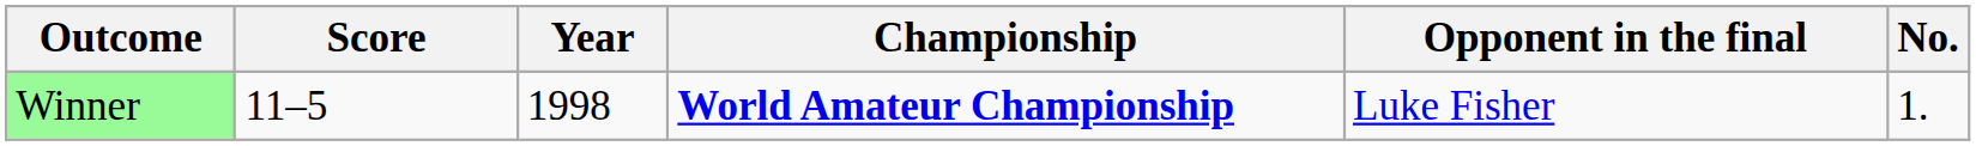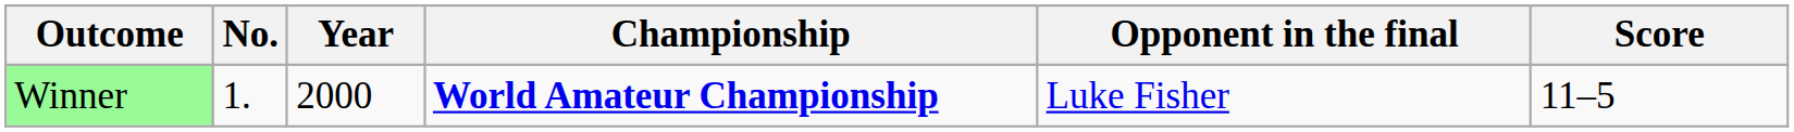columns swapped: No. <-> Score
Winner | Year: 1998 -> 2000
